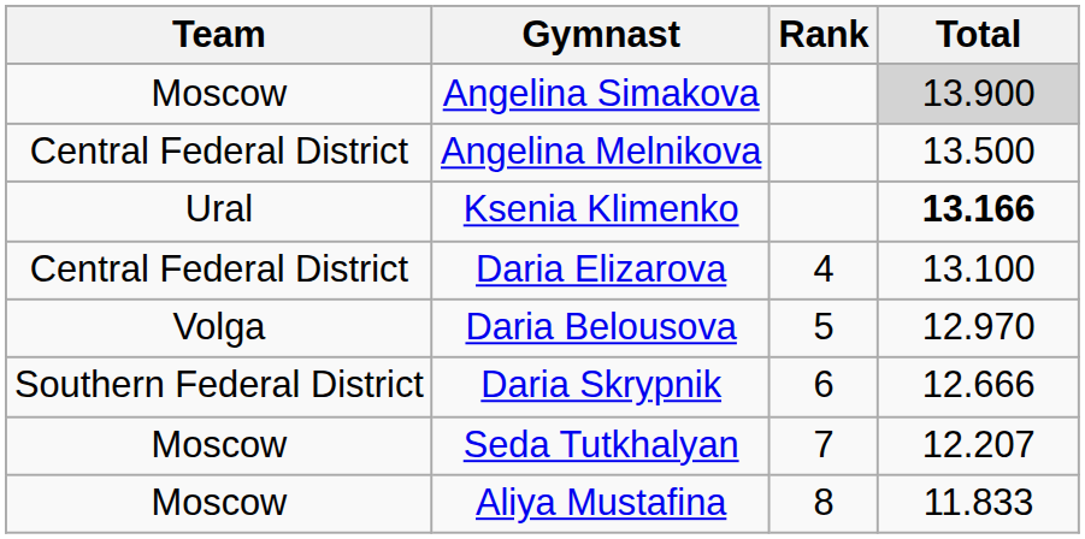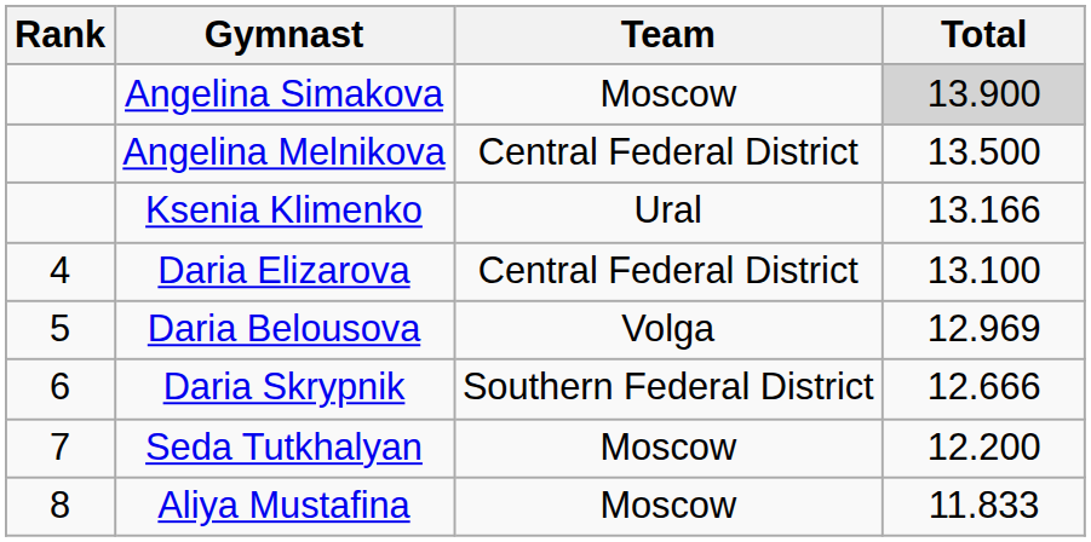columns swapped: Rank <-> Team
Ksenia Klimenko | Total: bold -> normal
Daria Belousova | Total: 12.970 -> 12.969
Seda Tutkhalyan | Total: 12.207 -> 12.200
